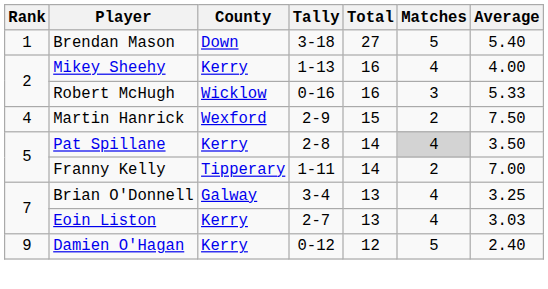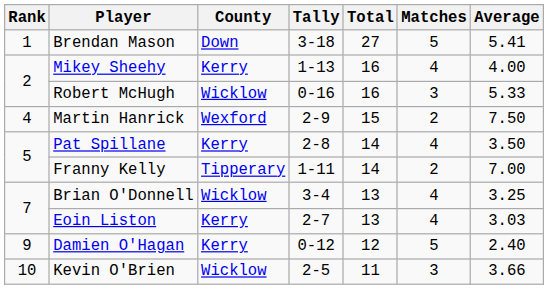Brendan Mason | Average: 5.40 -> 5.41
Pat Spillane | Matches: lightgrey background -> no background
Brian O'Donnell | County: Galway -> Wicklow
+ row: 10 | Kevin O'Brien | Wicklow | 2-5 | 11 | 3 | 3.66
